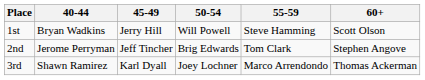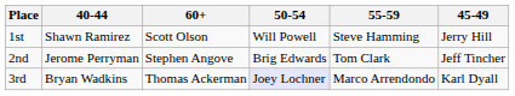columns swapped: 45-49 <-> 60+
1st | 40-44: Bryan Wadkins -> Shawn Ramirez
3rd | 40-44: Shawn Ramirez -> Bryan Wadkins
3rd | 50-54: no background -> lavender background
